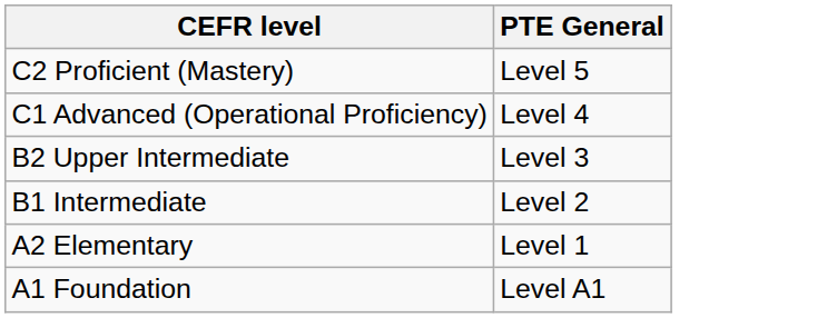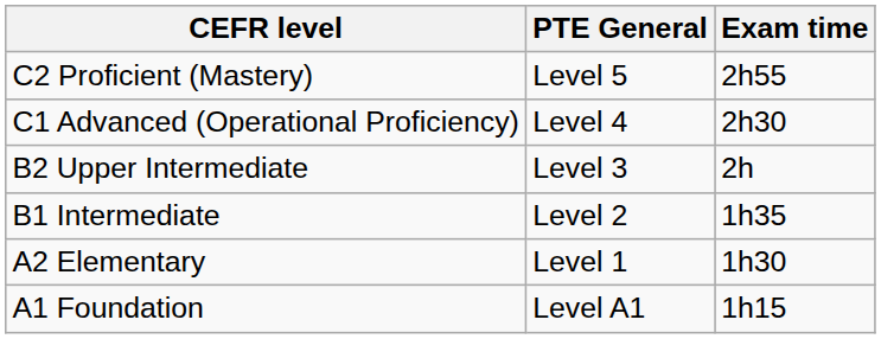+ column: Exam time | 2h55 | 2h30 | 2h | 1h35 | 1h30 | 1h15
